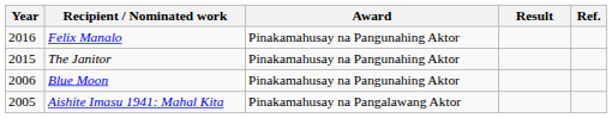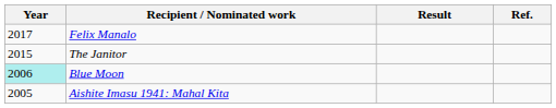- column: Award | Pinakamahusay na Pangunahing Aktor | Pinakamahusay na Pangunahing Aktor | Pinakamahusay na Pangunahing Aktor | Pinakamahusay na Pangalawang Aktor
Felix Manalo | Year: 2016 -> 2017
Blue Moon | Year: no background -> paleturquoise background
